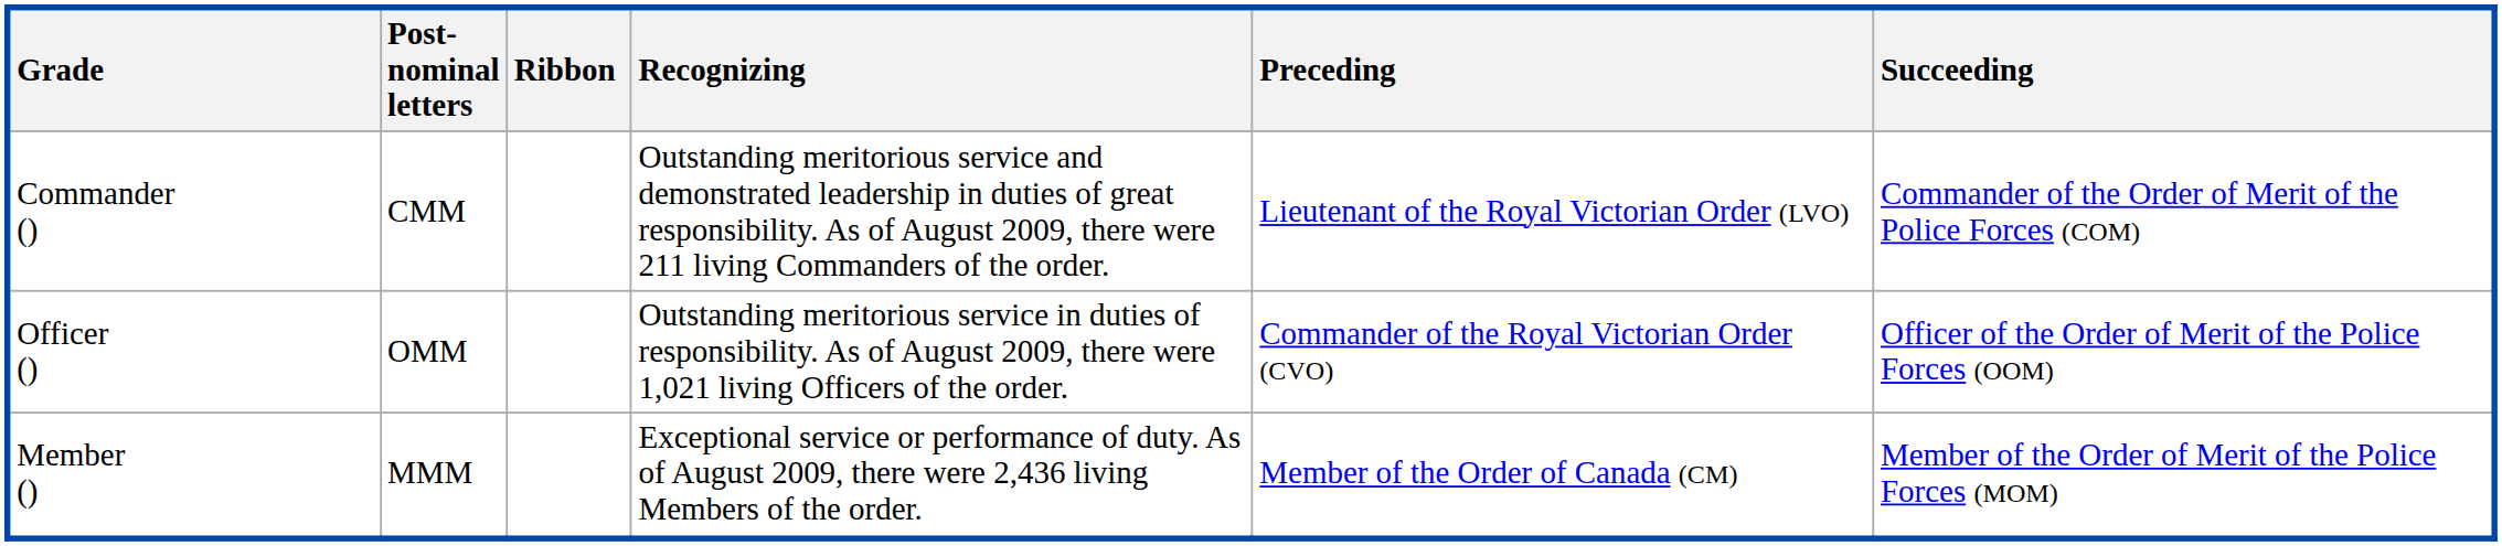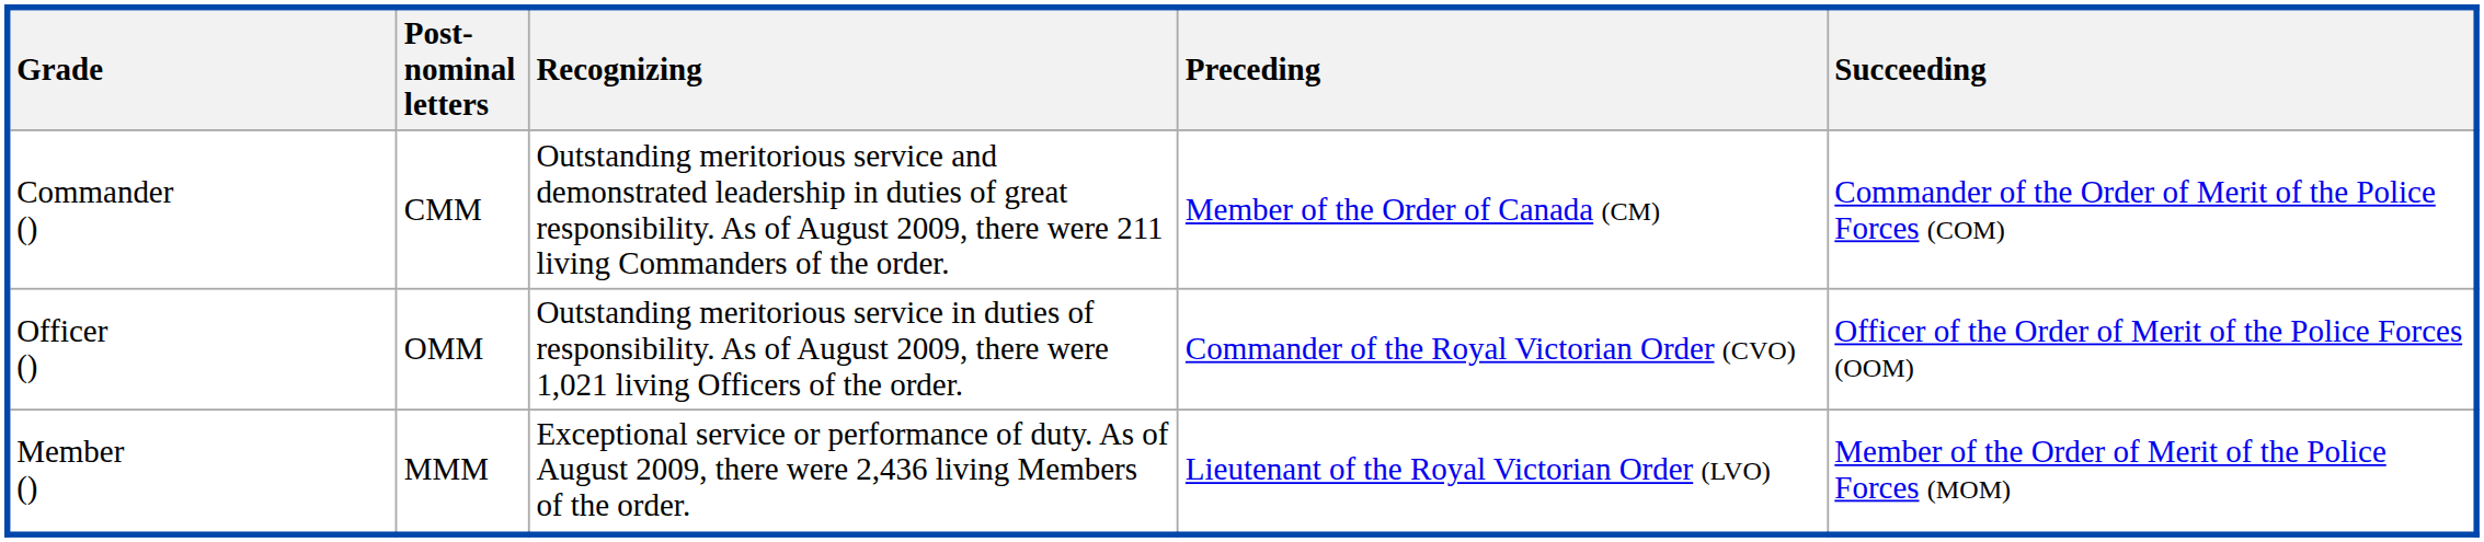- column: Ribbon
Commander () | Preceding: Lieutenant of the Royal Victorian Order (LVO) -> Member of the Order of Canada (CM)
Member () | Preceding: Member of the Order of Canada (CM) -> Lieutenant of the Royal Victorian Order (LVO)
